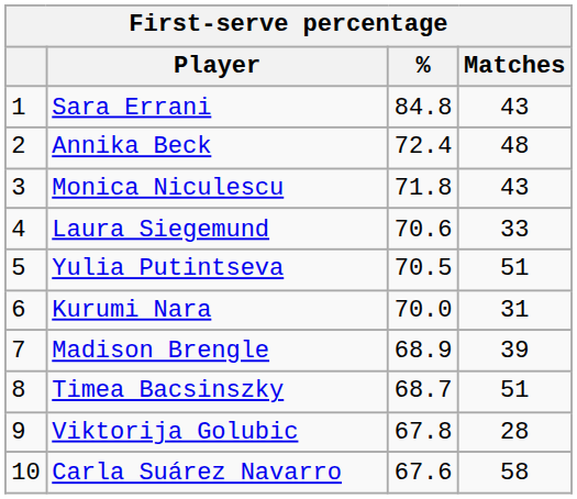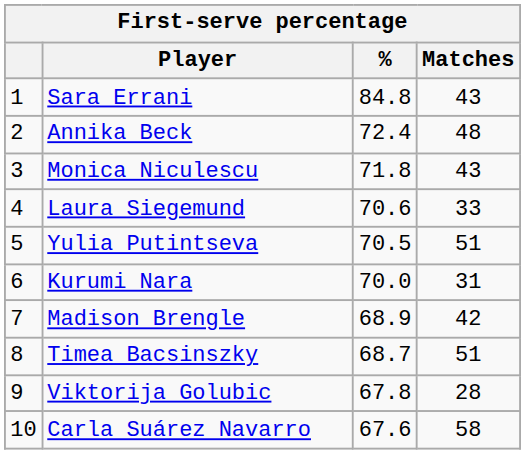Madison Brengle | Matches: 39 -> 42
